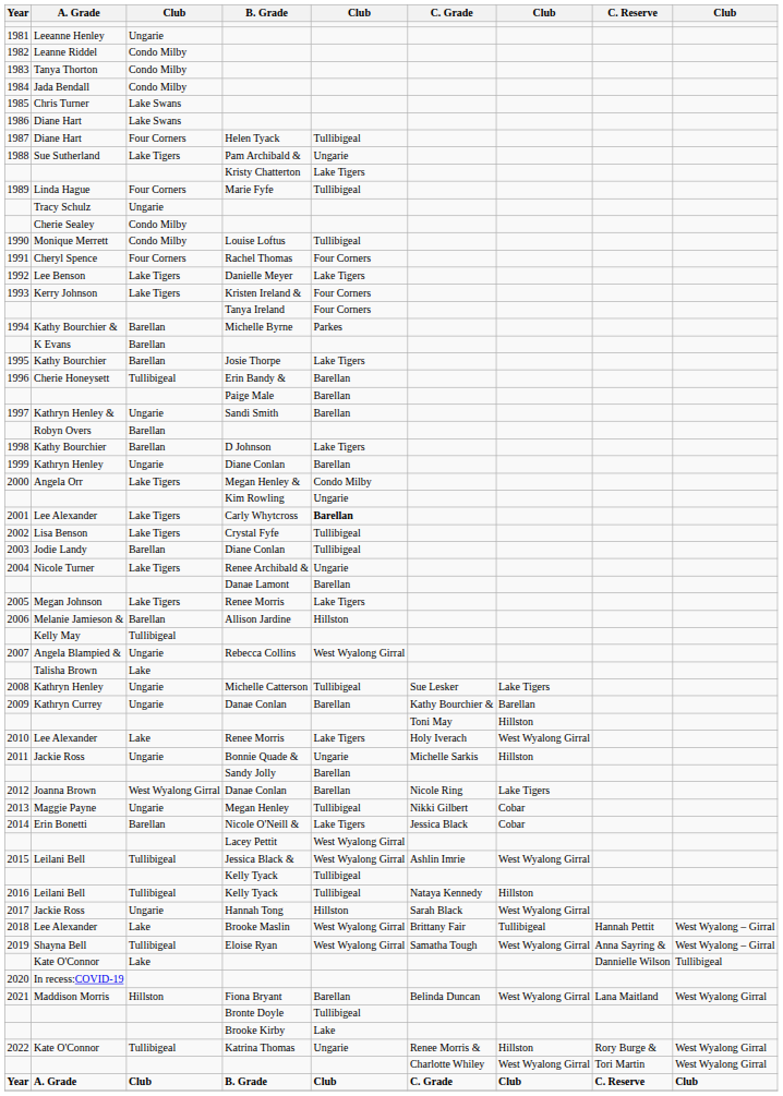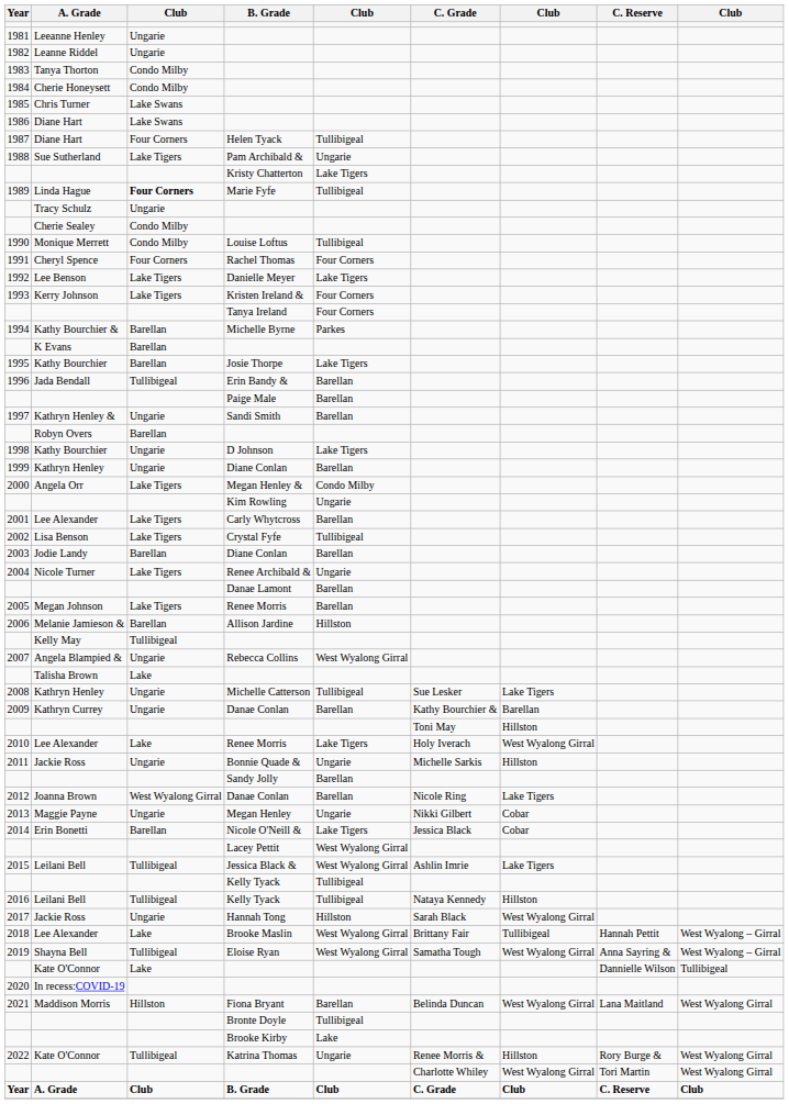1982 | column 3: Condo Milby -> Ungarie
1984 | A. Grade: Jada Bendall -> Cherie Honeysett
1989 | column 3: normal -> bold
1996 | A. Grade: Cherie Honeysett -> Jada Bendall
1998 | column 3: Barellan -> Ungarie
2001 | column 5: bold -> normal
2003 | column 5: Tullibigeal -> Barellan
2005 | column 5: Lake Tigers -> Barellan
2013 | column 5: Tullibigeal -> Ungarie
2015 | column 7: West Wyalong Girral -> Lake Tigers
